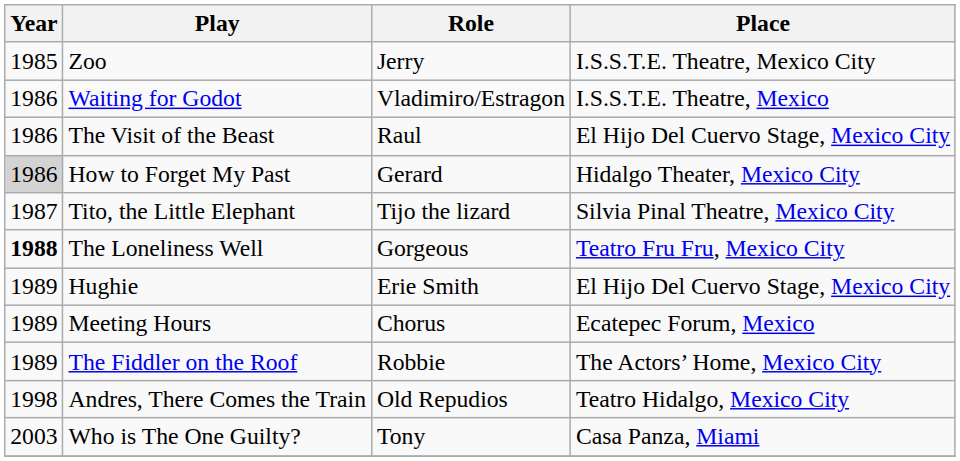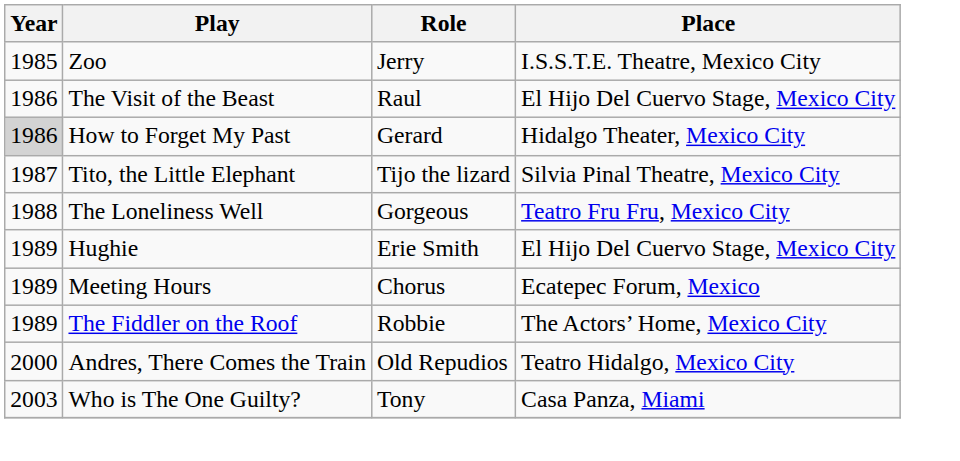- row: 1986 | Waiting for Godot | Vladimiro/Estragon | I.S.S.T.E. Theatre, Mexico
The Loneliness Well | Year: bold -> normal
Andres, There Comes the Train | Year: 1998 -> 2000
